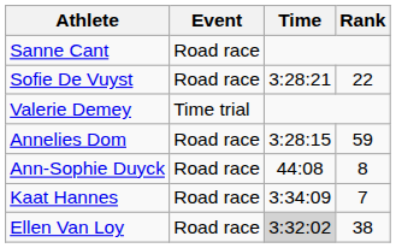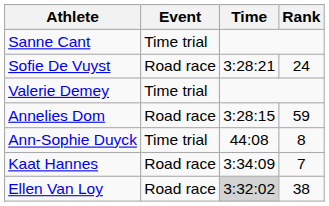Sanne Cant | Event: Road race -> Time trial
Sofie De Vuyst | Rank: 22 -> 24
Ann-Sophie Duyck | Event: Road race -> Time trial
